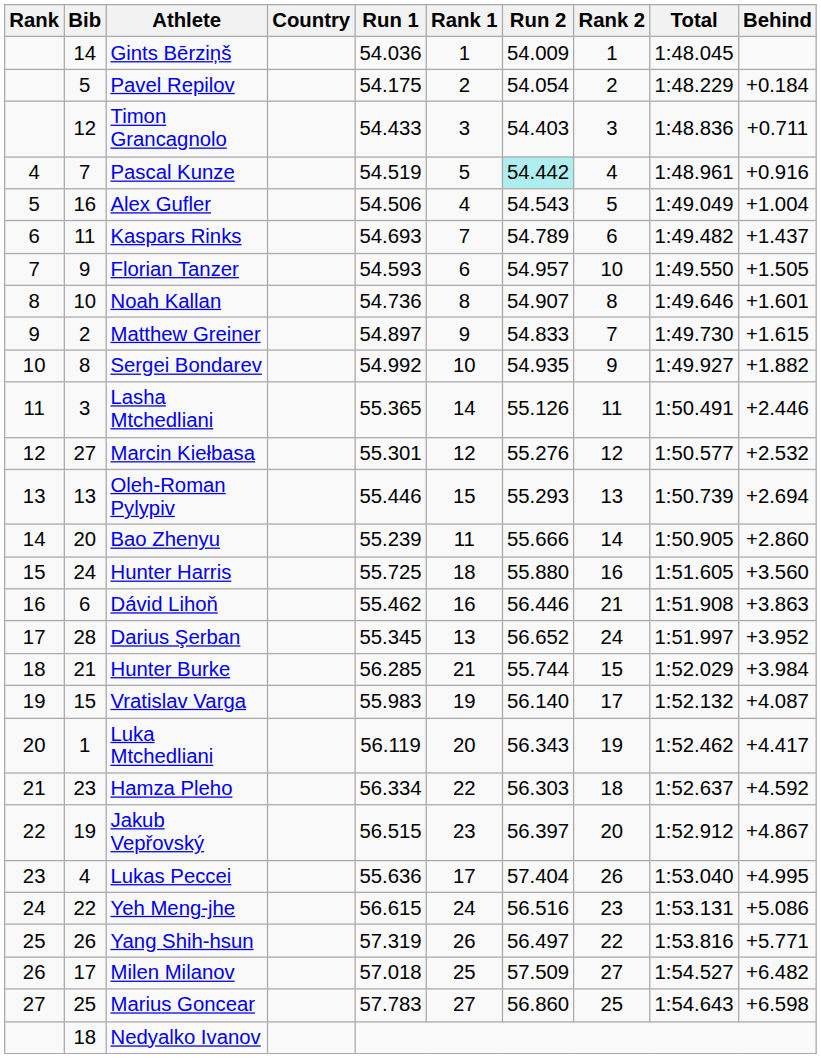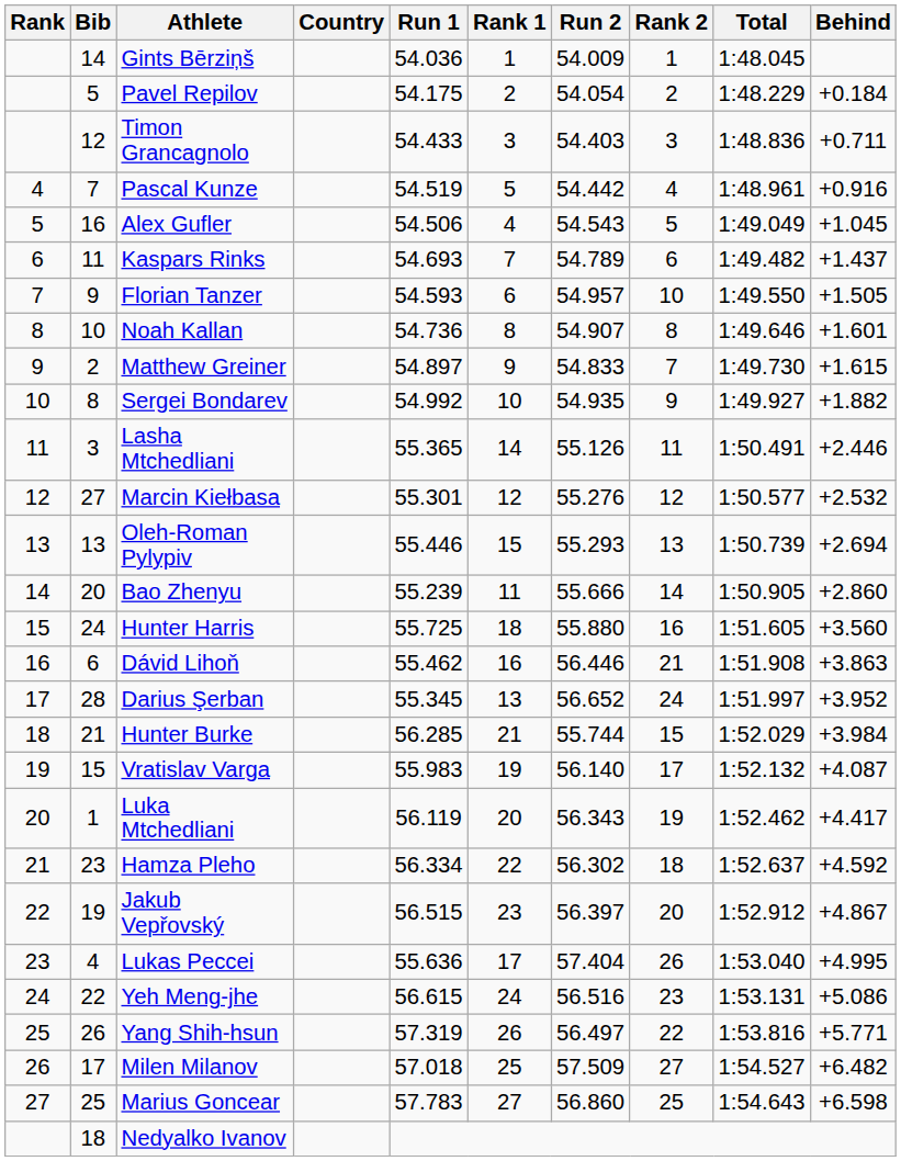Pascal Kunze | Run 2: paleturquoise background -> no background
Alex Gufler | Behind: +1.004 -> +1.045
Hamza Pleho | Run 2: 56.303 -> 56.302
